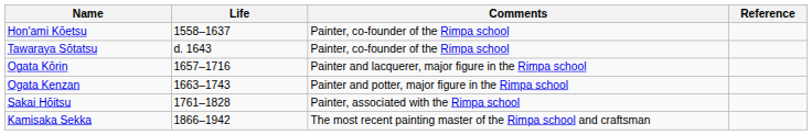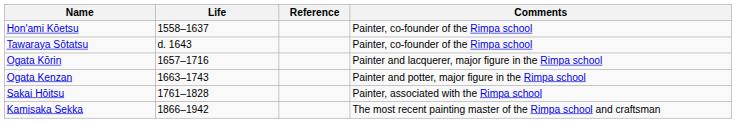columns swapped: Comments <-> Reference
